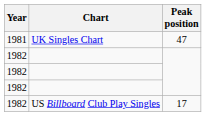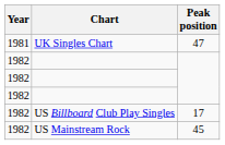+ row: 1982 | US Mainstream Rock | 45
